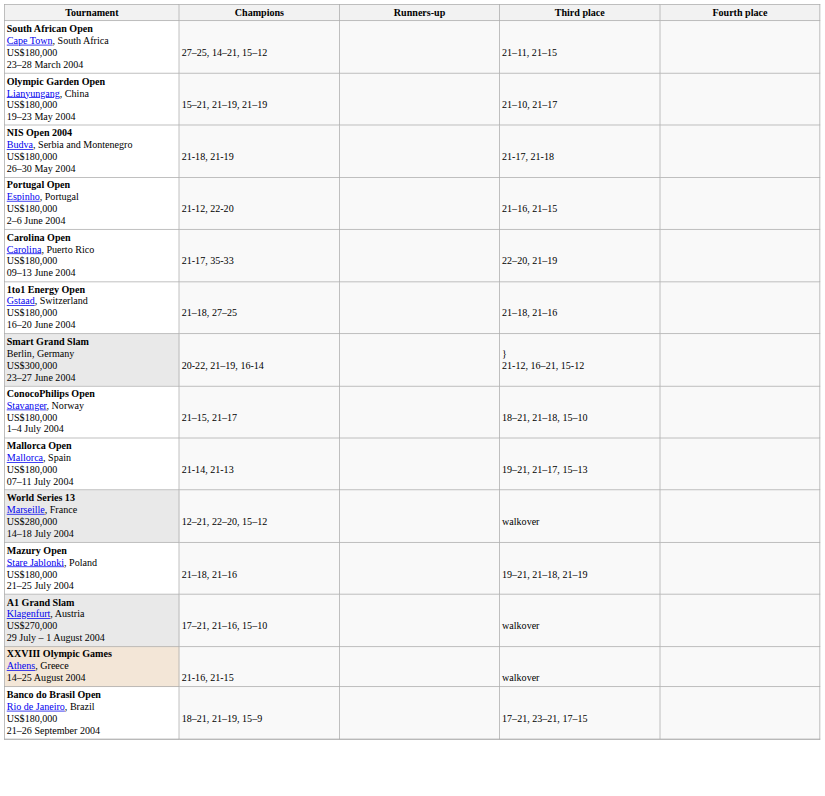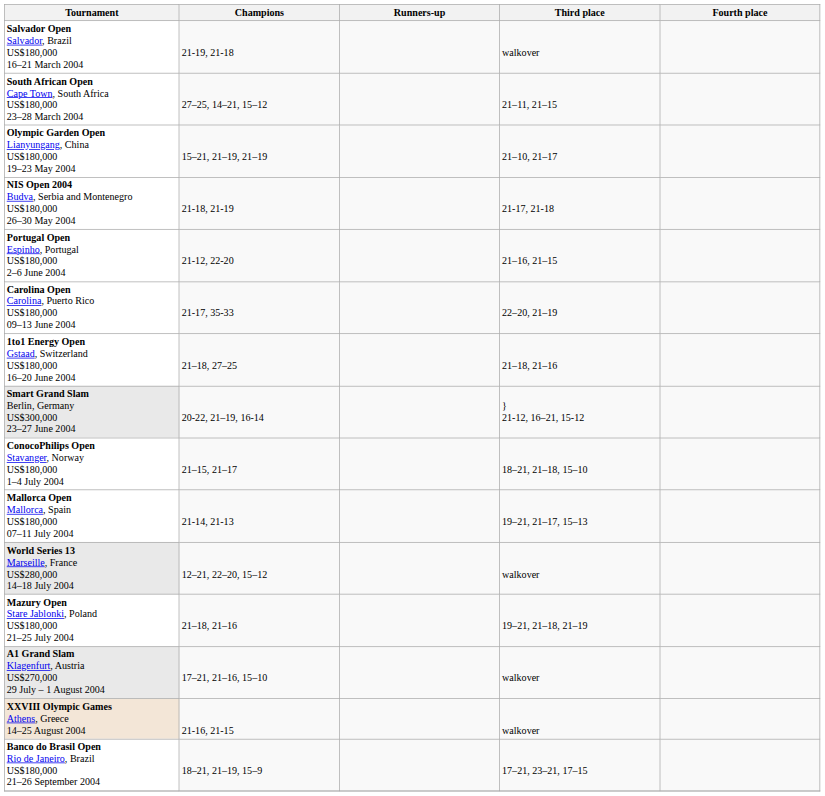+ row: Salvador Open Salvador, Brazil US$180,000 16–21 March 2004 | 21-19, 21-18 | walkover
